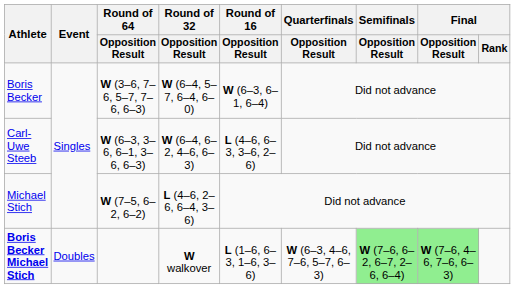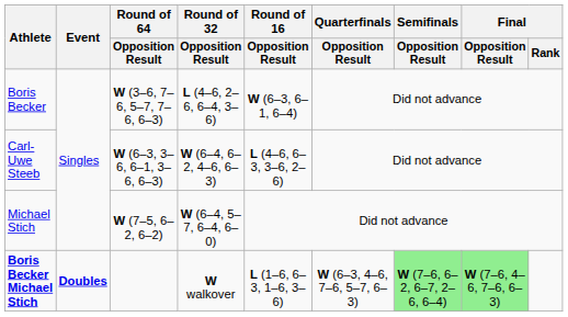Boris Becker | Round of 32 / Opposition Result: W (6–4, 5–7, 6–4, 6–0) -> L (4–6, 2–6, 6–4, 3–6)
Michael Stich | Round of 32 / Opposition Result: L (4–6, 2–6, 6–4, 3–6) -> W (6–4, 5–7, 6–4, 6–0)
Boris Becker Michael Stich | Event: normal -> bold
